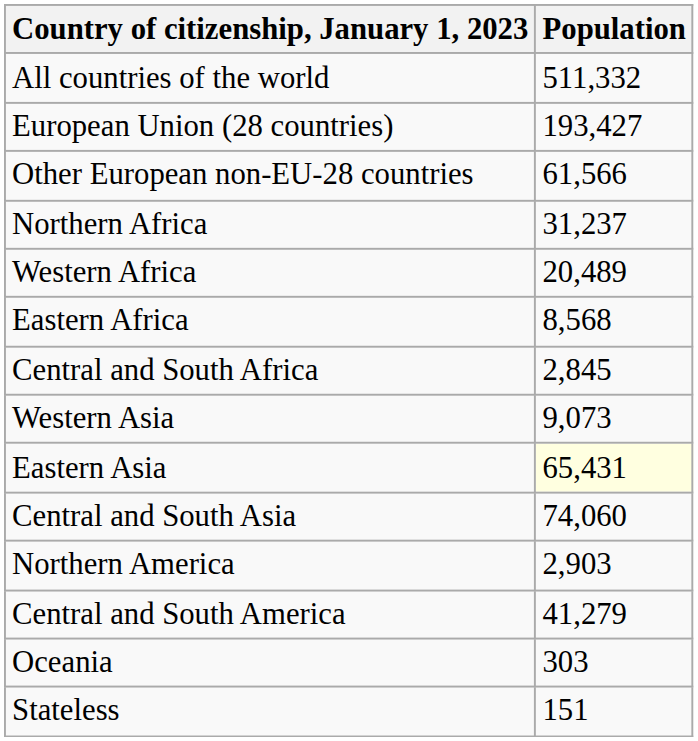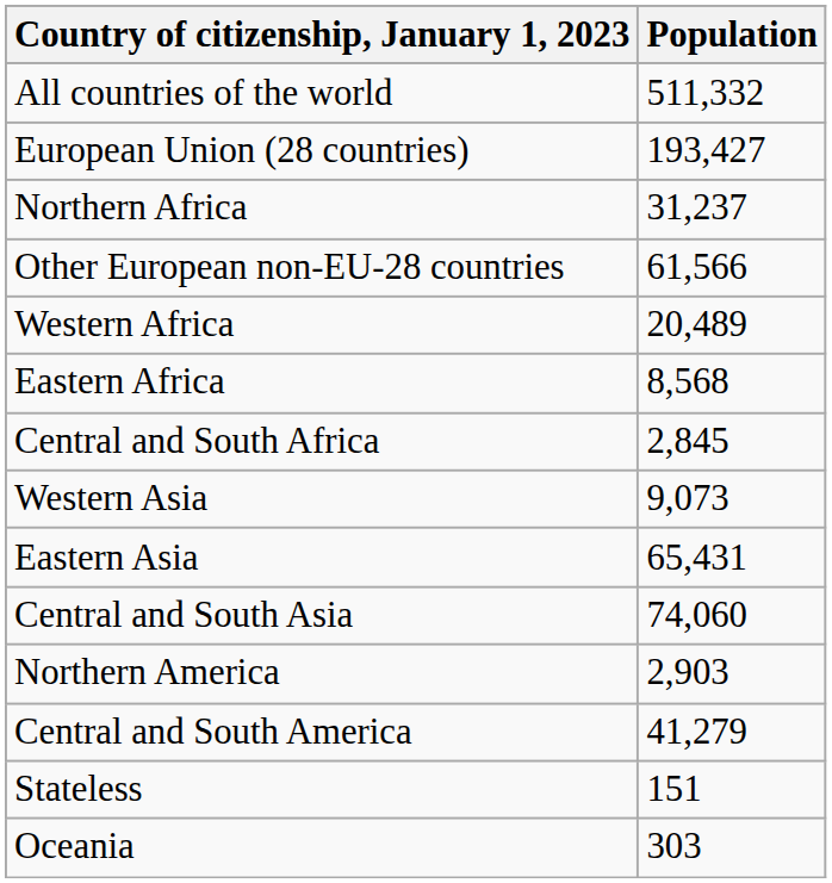rows swapped: Other European non-EU-28 countries <-> Northern Africa
Eastern Asia | Population: lightyellow background -> no background
rows swapped: Oceania <-> Stateless
